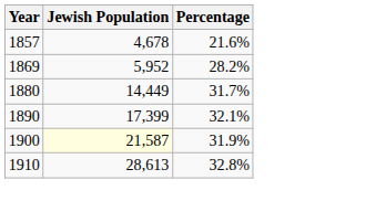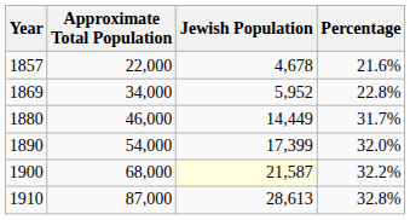+ column: Approximate Total Population | 22,000 | 34,000 | 46,000 | 54,000 | 68,000 | 87,000
1869 | Percentage: 28.2% -> 22.8%
1890 | Percentage: 32.1% -> 32.0%
1900 | Percentage: 31.9% -> 32.2%
